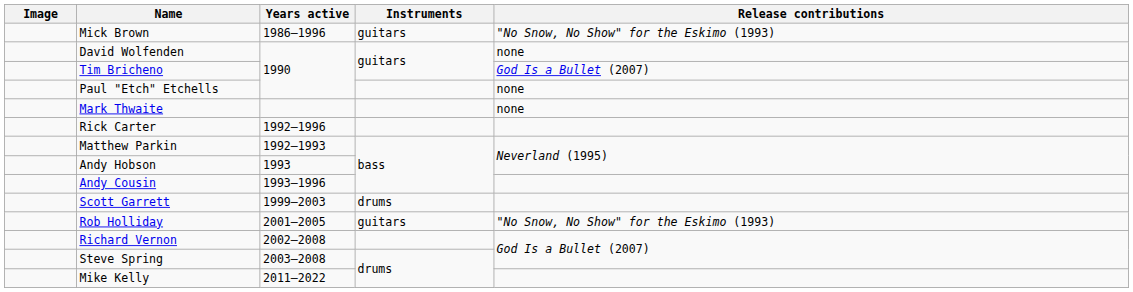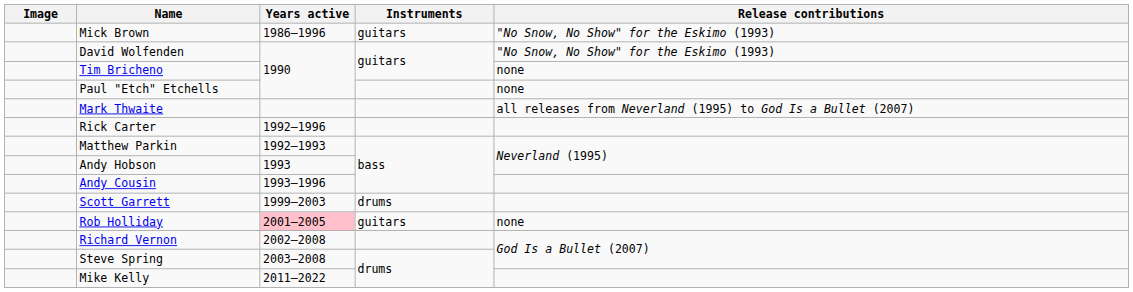David Wolfenden | Release contributions: none -> "No Snow, No Show" for the Eskimo (1993)
Tim Bricheno | Release contributions: God Is a Bullet (2007) -> none
Mark Thwaite | Release contributions: none -> all releases from Neverland (1995) to God Is a Bullet (2007)
Rob Holliday | Years active: no background -> pink background
Rob Holliday | Release contributions: "No Snow, No Show" for the Eskimo (1993) -> none
